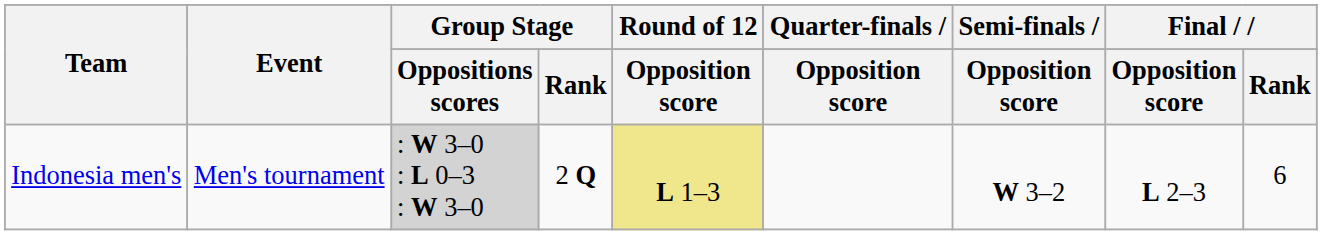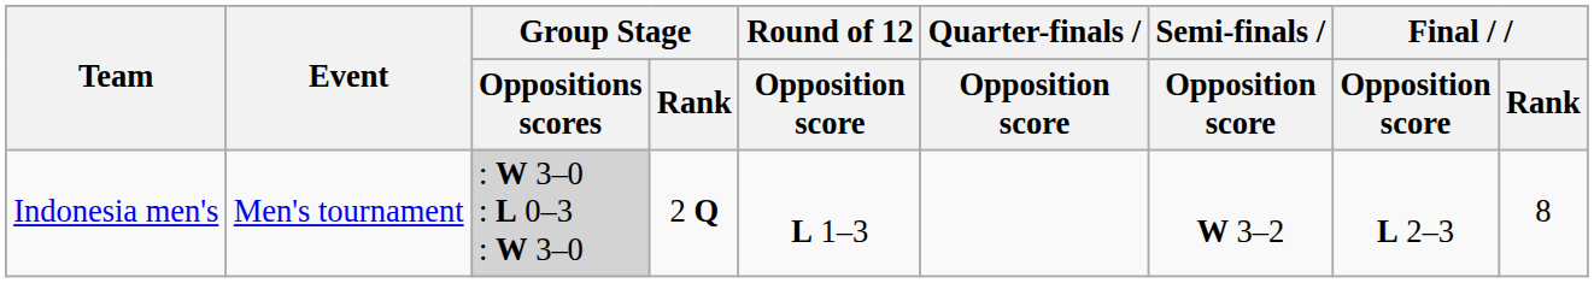Indonesia men's | Round of 12 / Opposition score: khaki background -> no background
Indonesia men's | Final / Rank: 6 -> 8
